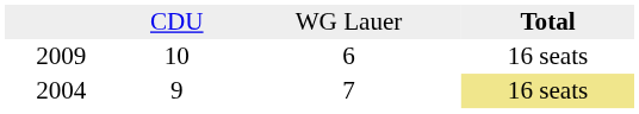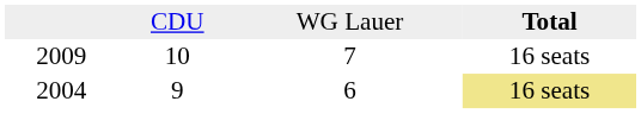2009 | column 3: 6 -> 7
2004 | column 3: 7 -> 6
